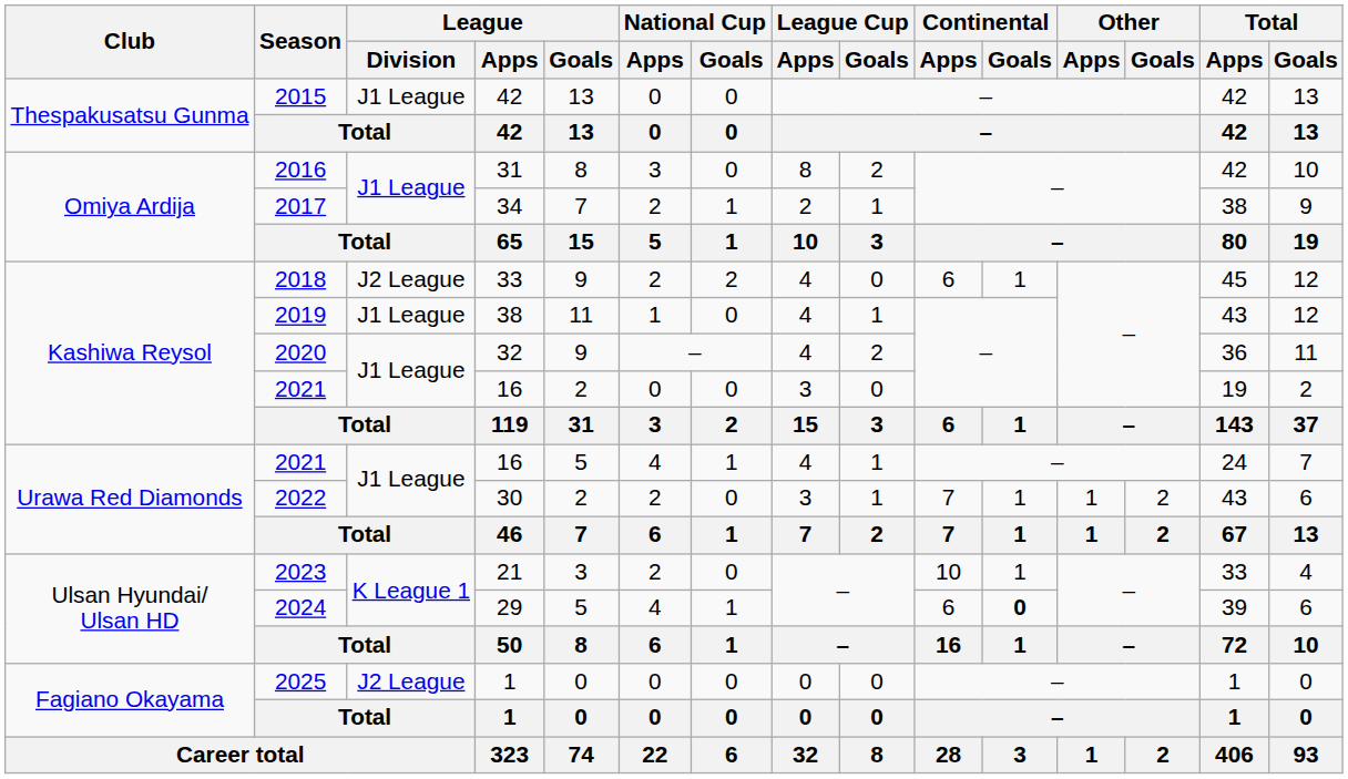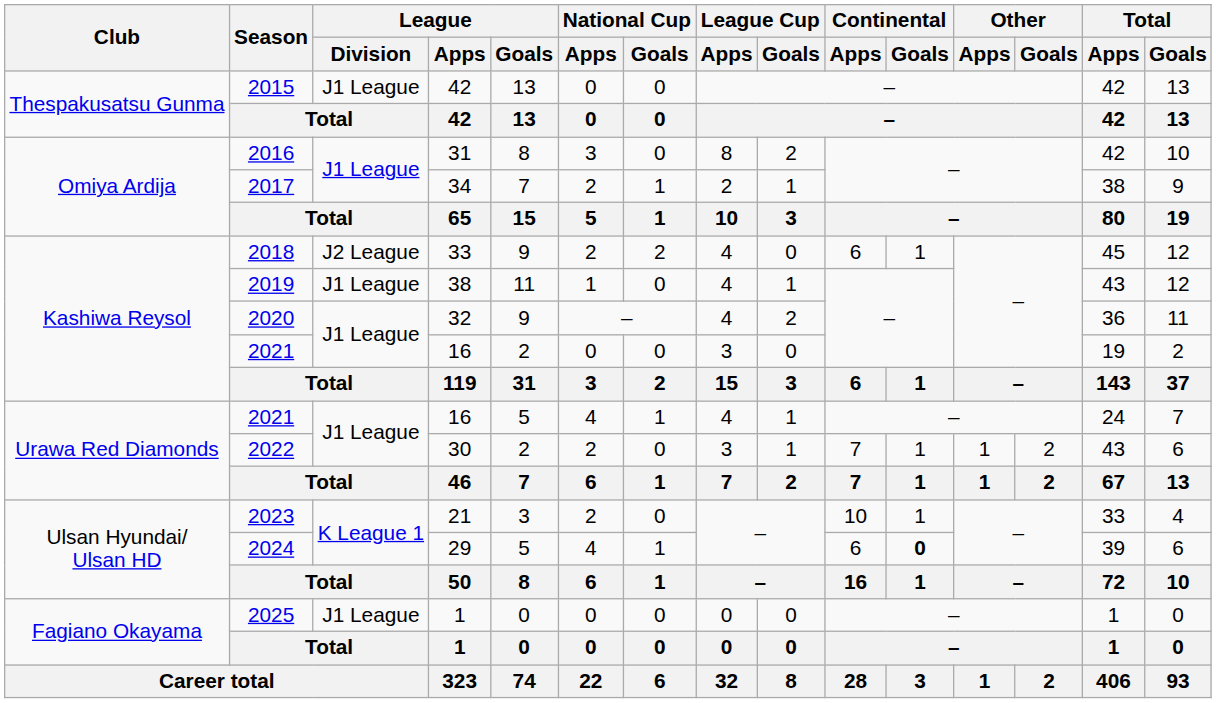2025 | League / Division: J2 League -> J1 League
